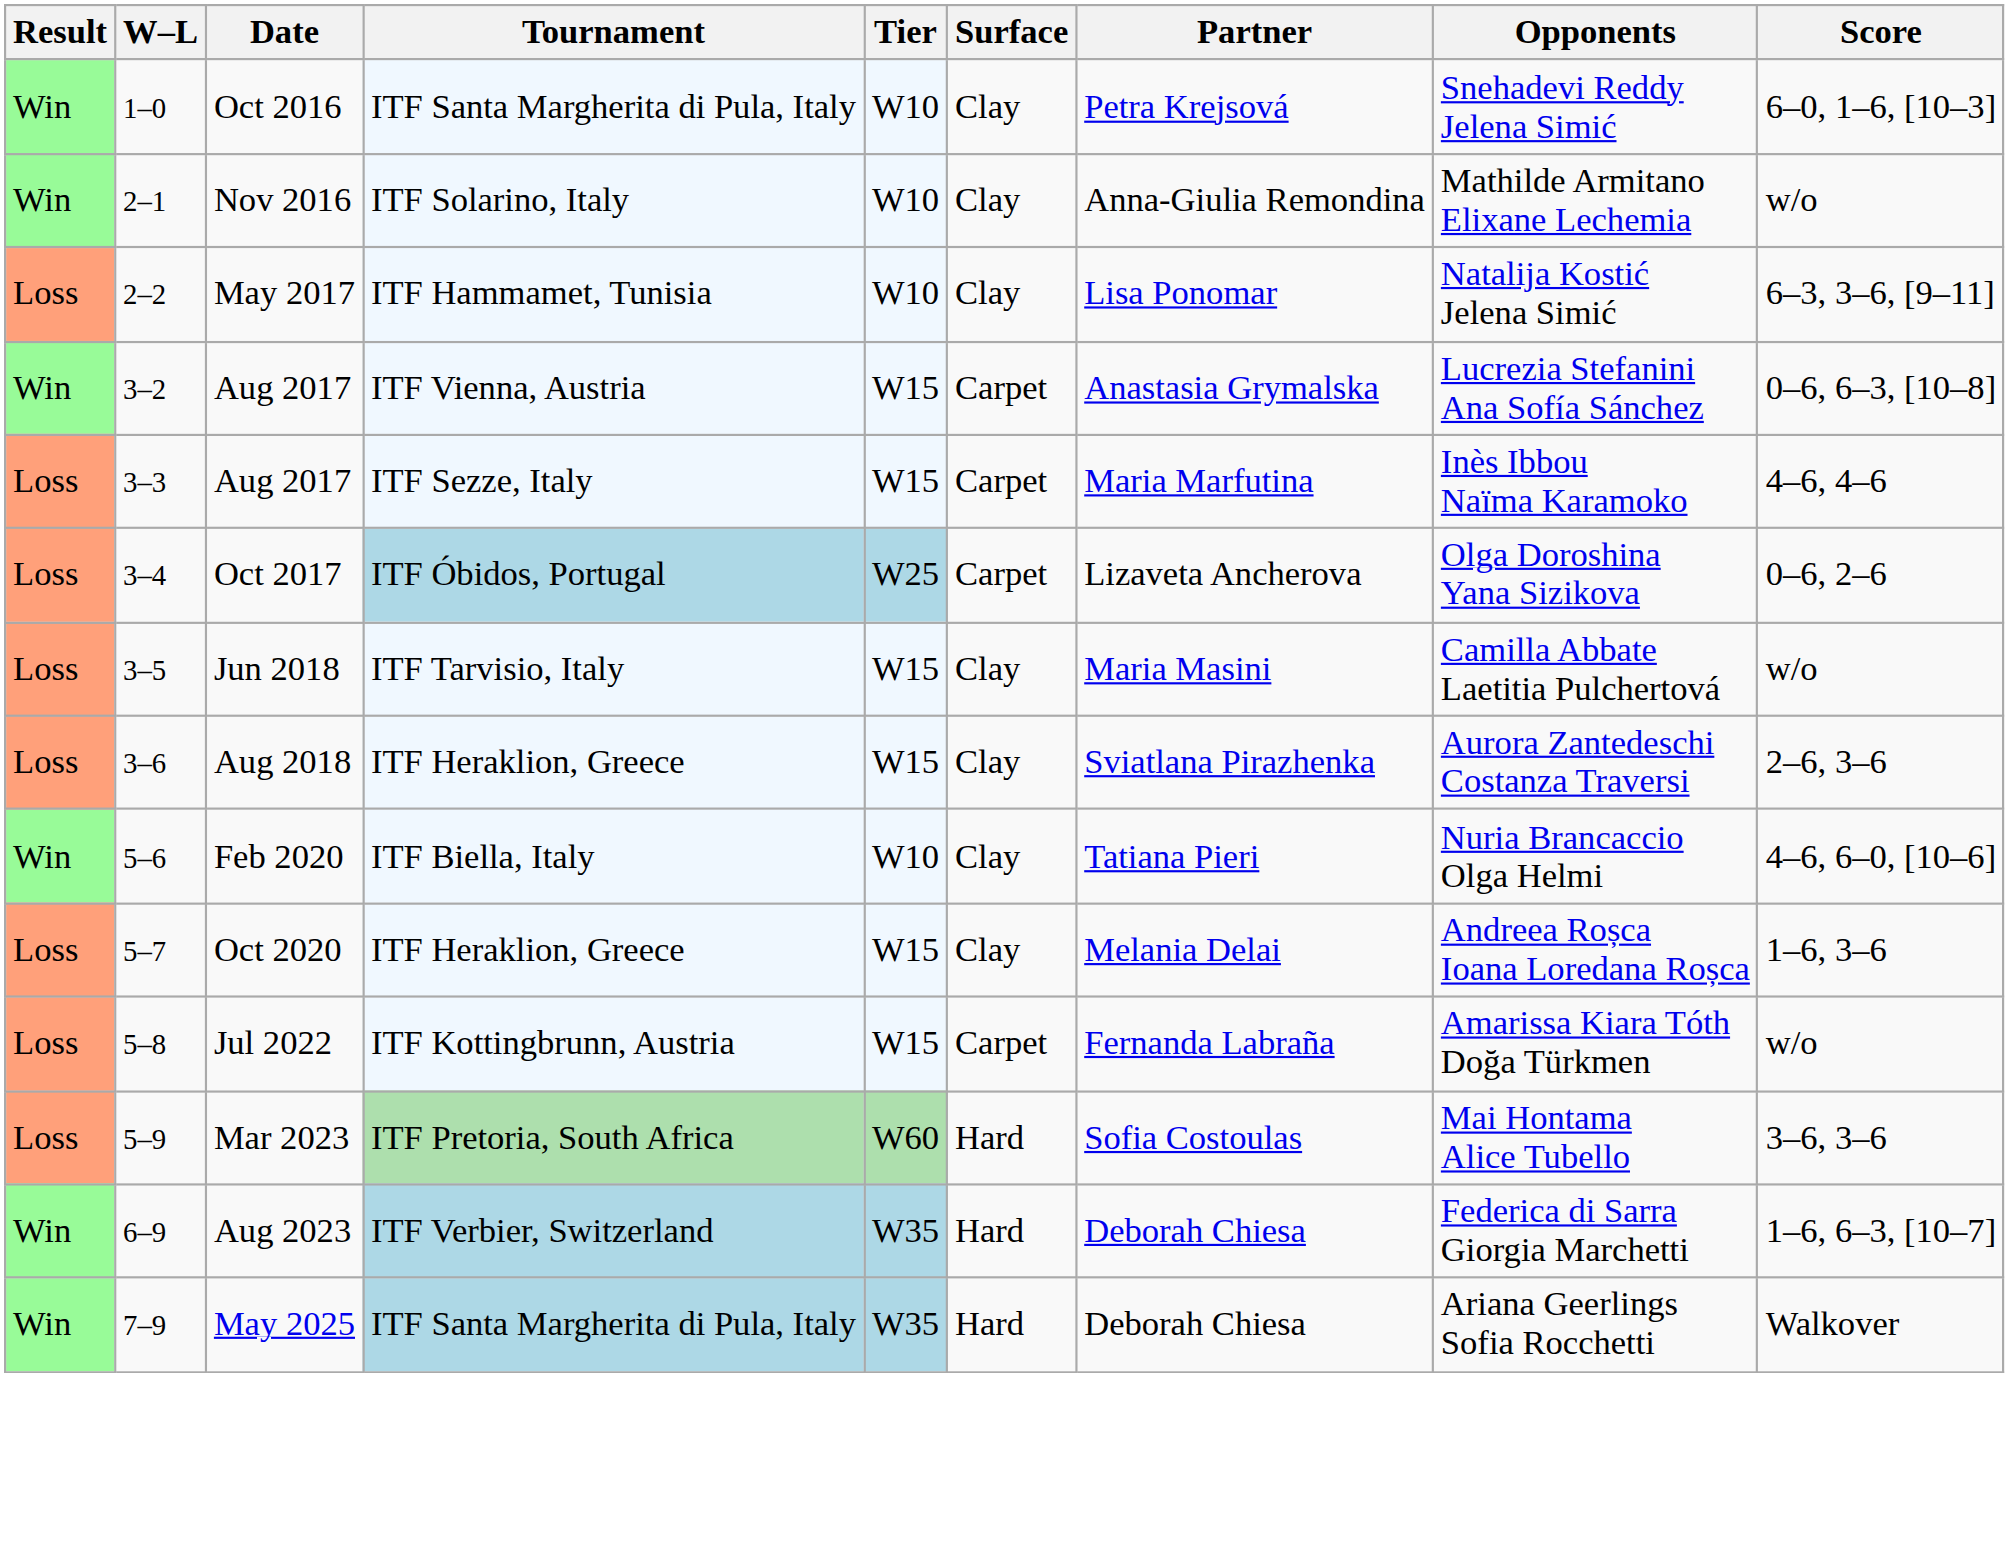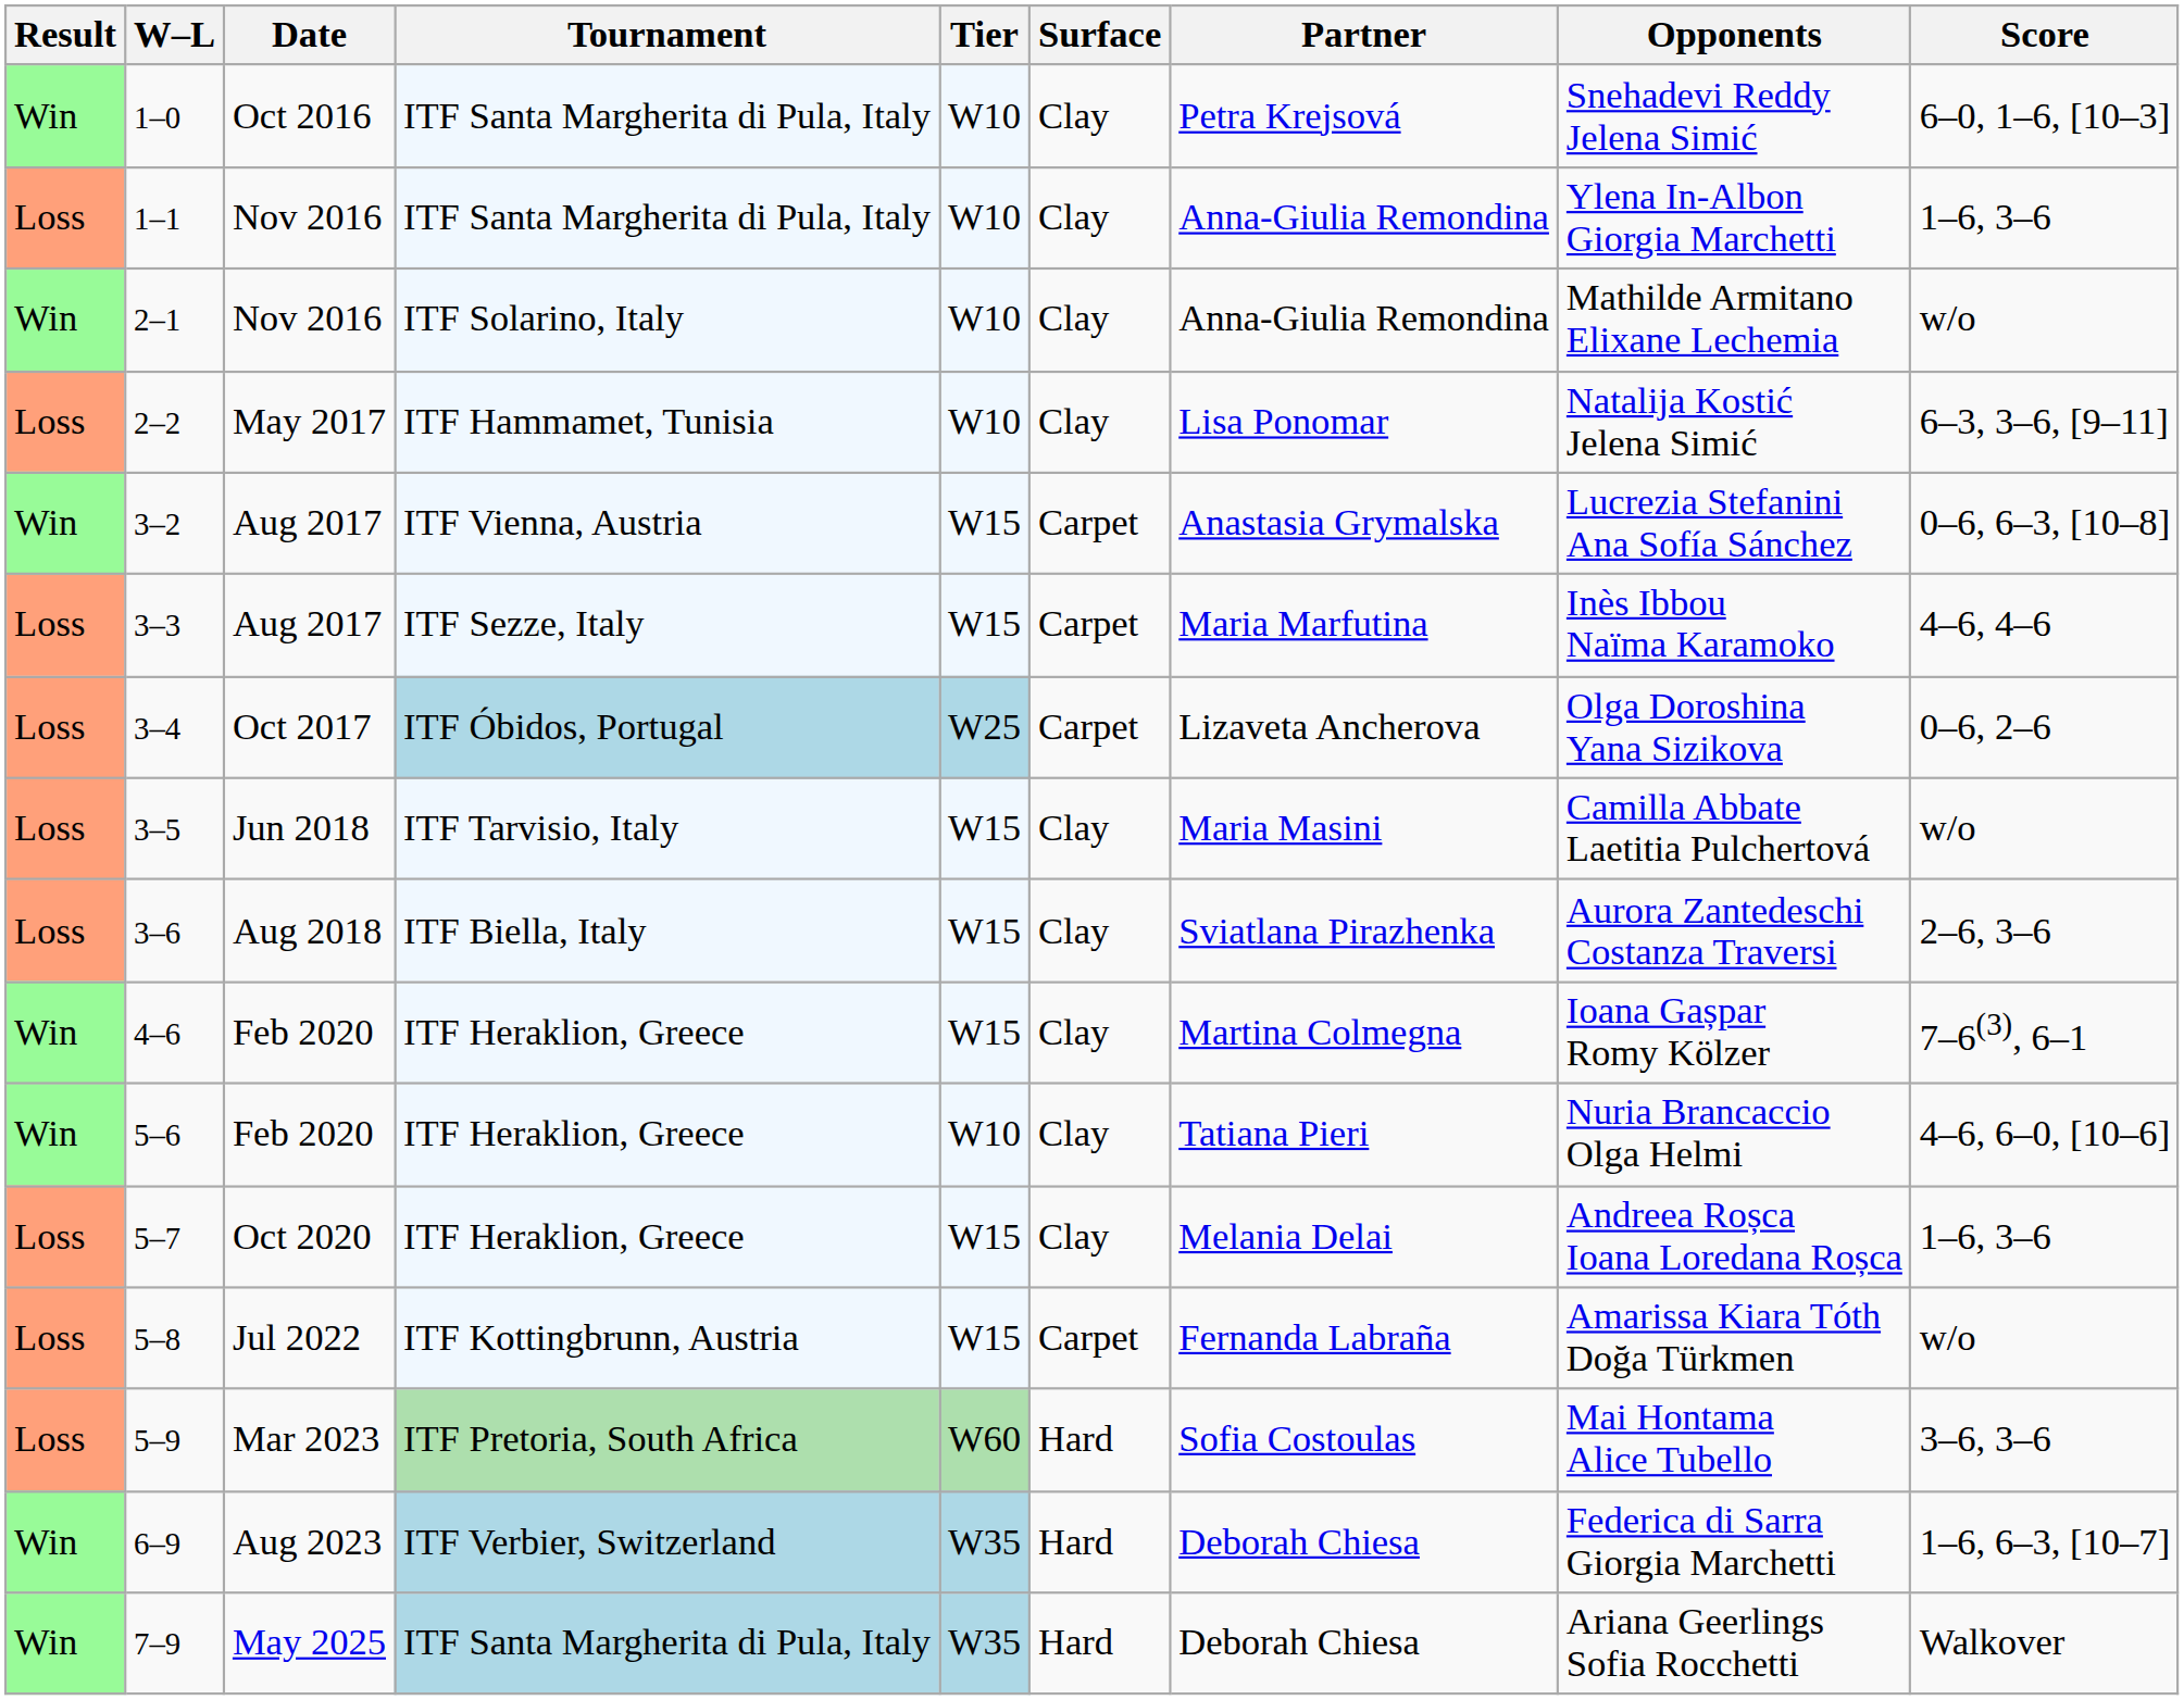+ row: Loss | 1–1 | Nov 2016 | ITF Santa Margherita di Pula, Italy | W10 | Clay | Anna-Giulia Remondina | Ylena In-Albon Giorgia Marchetti | 1–6, 3–6
3–6 | Tournament: ITF Heraklion, Greece -> ITF Biella, Italy
+ row: Win | 4–6 | Feb 2020 | ITF Heraklion, Greece | W15 | Clay | Martina Colmegna | Ioana Gașpar Romy Kölzer | 7–6(3), 6–1
5–6 | Tournament: ITF Biella, Italy -> ITF Heraklion, Greece
